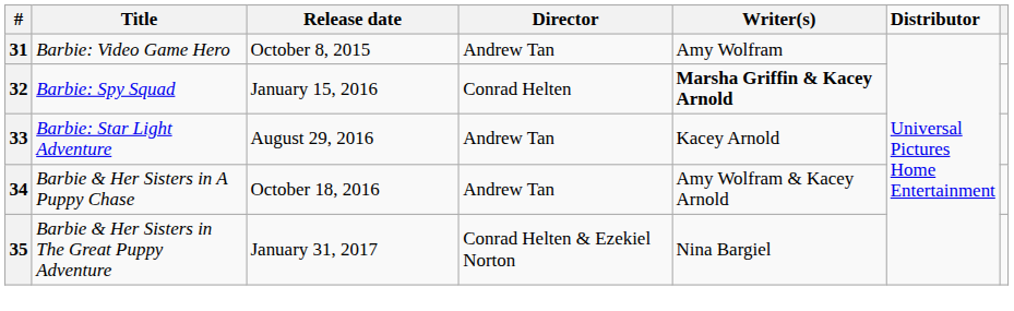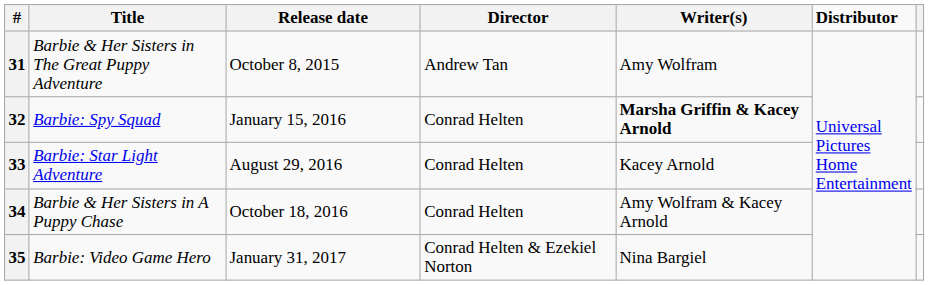31 | Title: Barbie: Video Game Hero -> Barbie & Her Sisters in The Great Puppy Adventure
33 | Director: Andrew Tan -> Conrad Helten
34 | Director: Andrew Tan -> Conrad Helten
35 | Title: Barbie & Her Sisters in The Great Puppy Adventure -> Barbie: Video Game Hero
